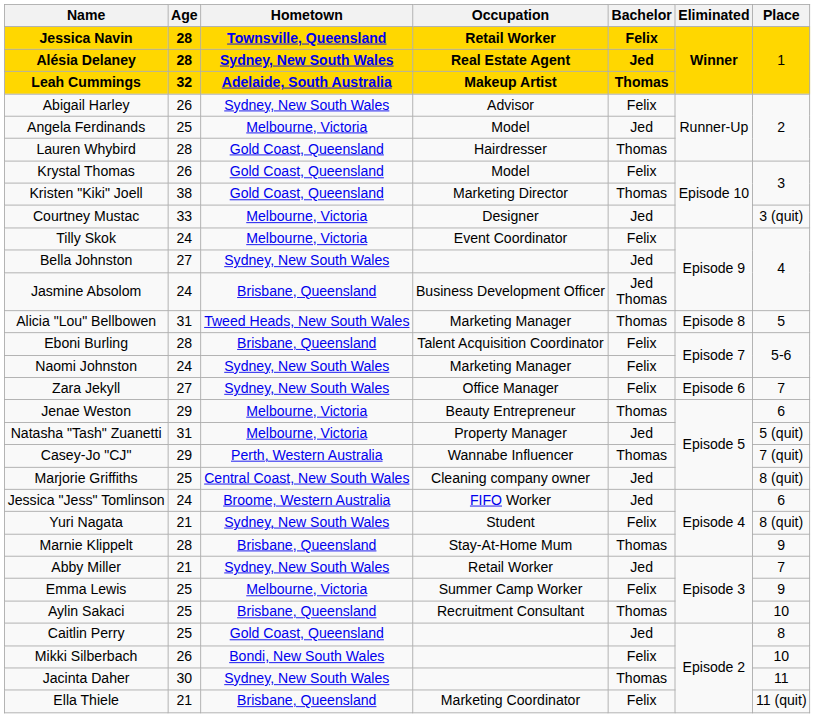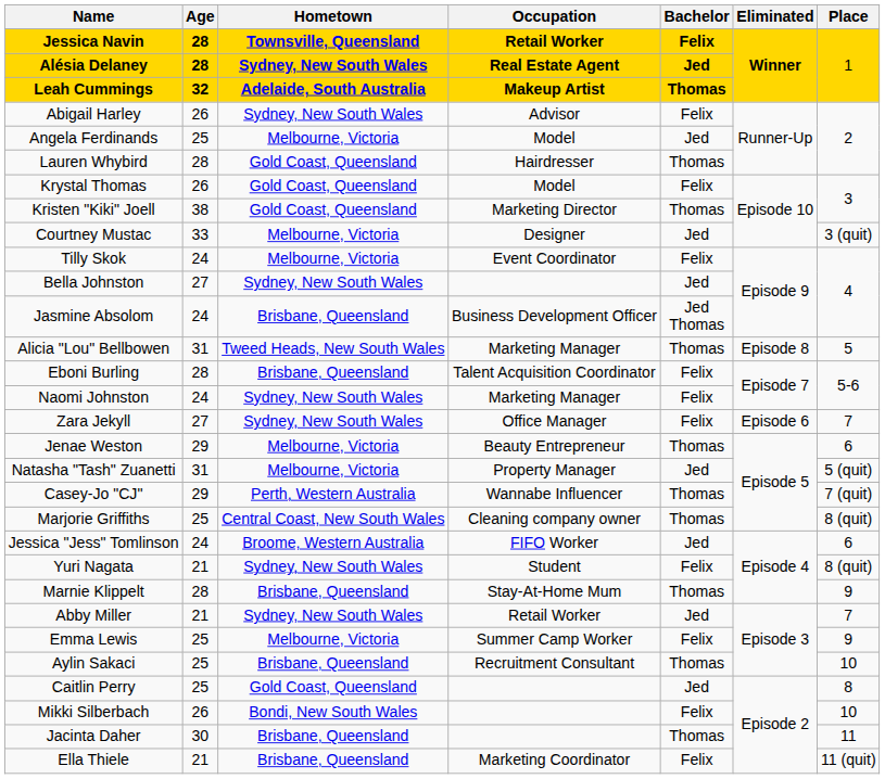Marjorie Griffiths | Bachelor: Jed -> Thomas
Jacinta Daher | Hometown: Sydney, New South Wales -> Brisbane, Queensland
